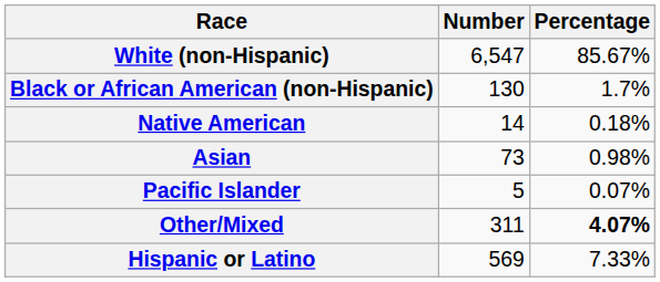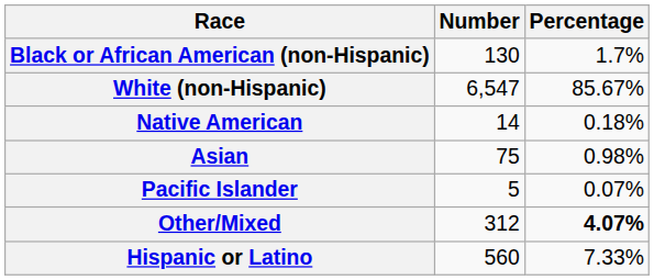rows swapped: White (non-Hispanic) <-> Black or African American (non-Hispanic)
Asian | Number: 73 -> 75
Other/Mixed | Number: 311 -> 312
Hispanic or Latino | Number: 569 -> 560
